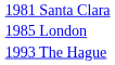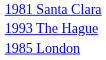rows swapped: 1985 London <-> 1993 The Hague
